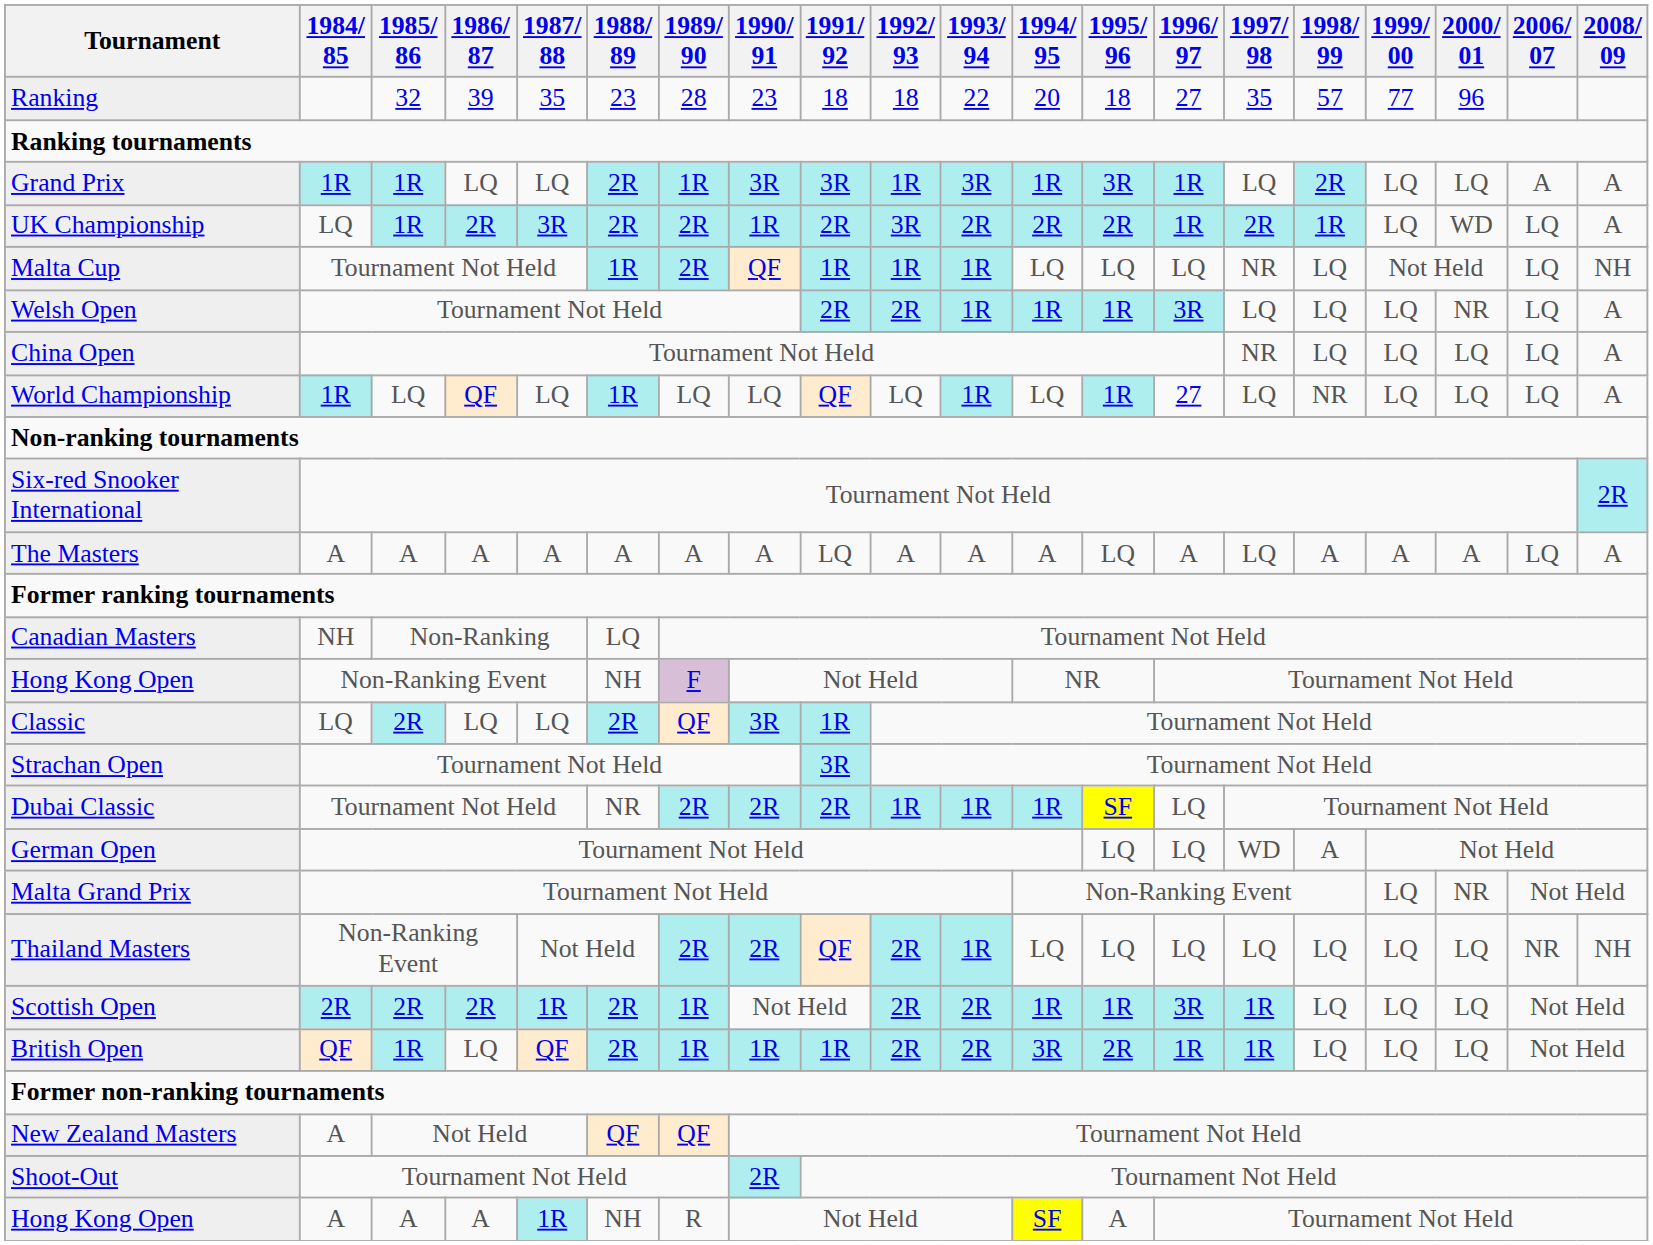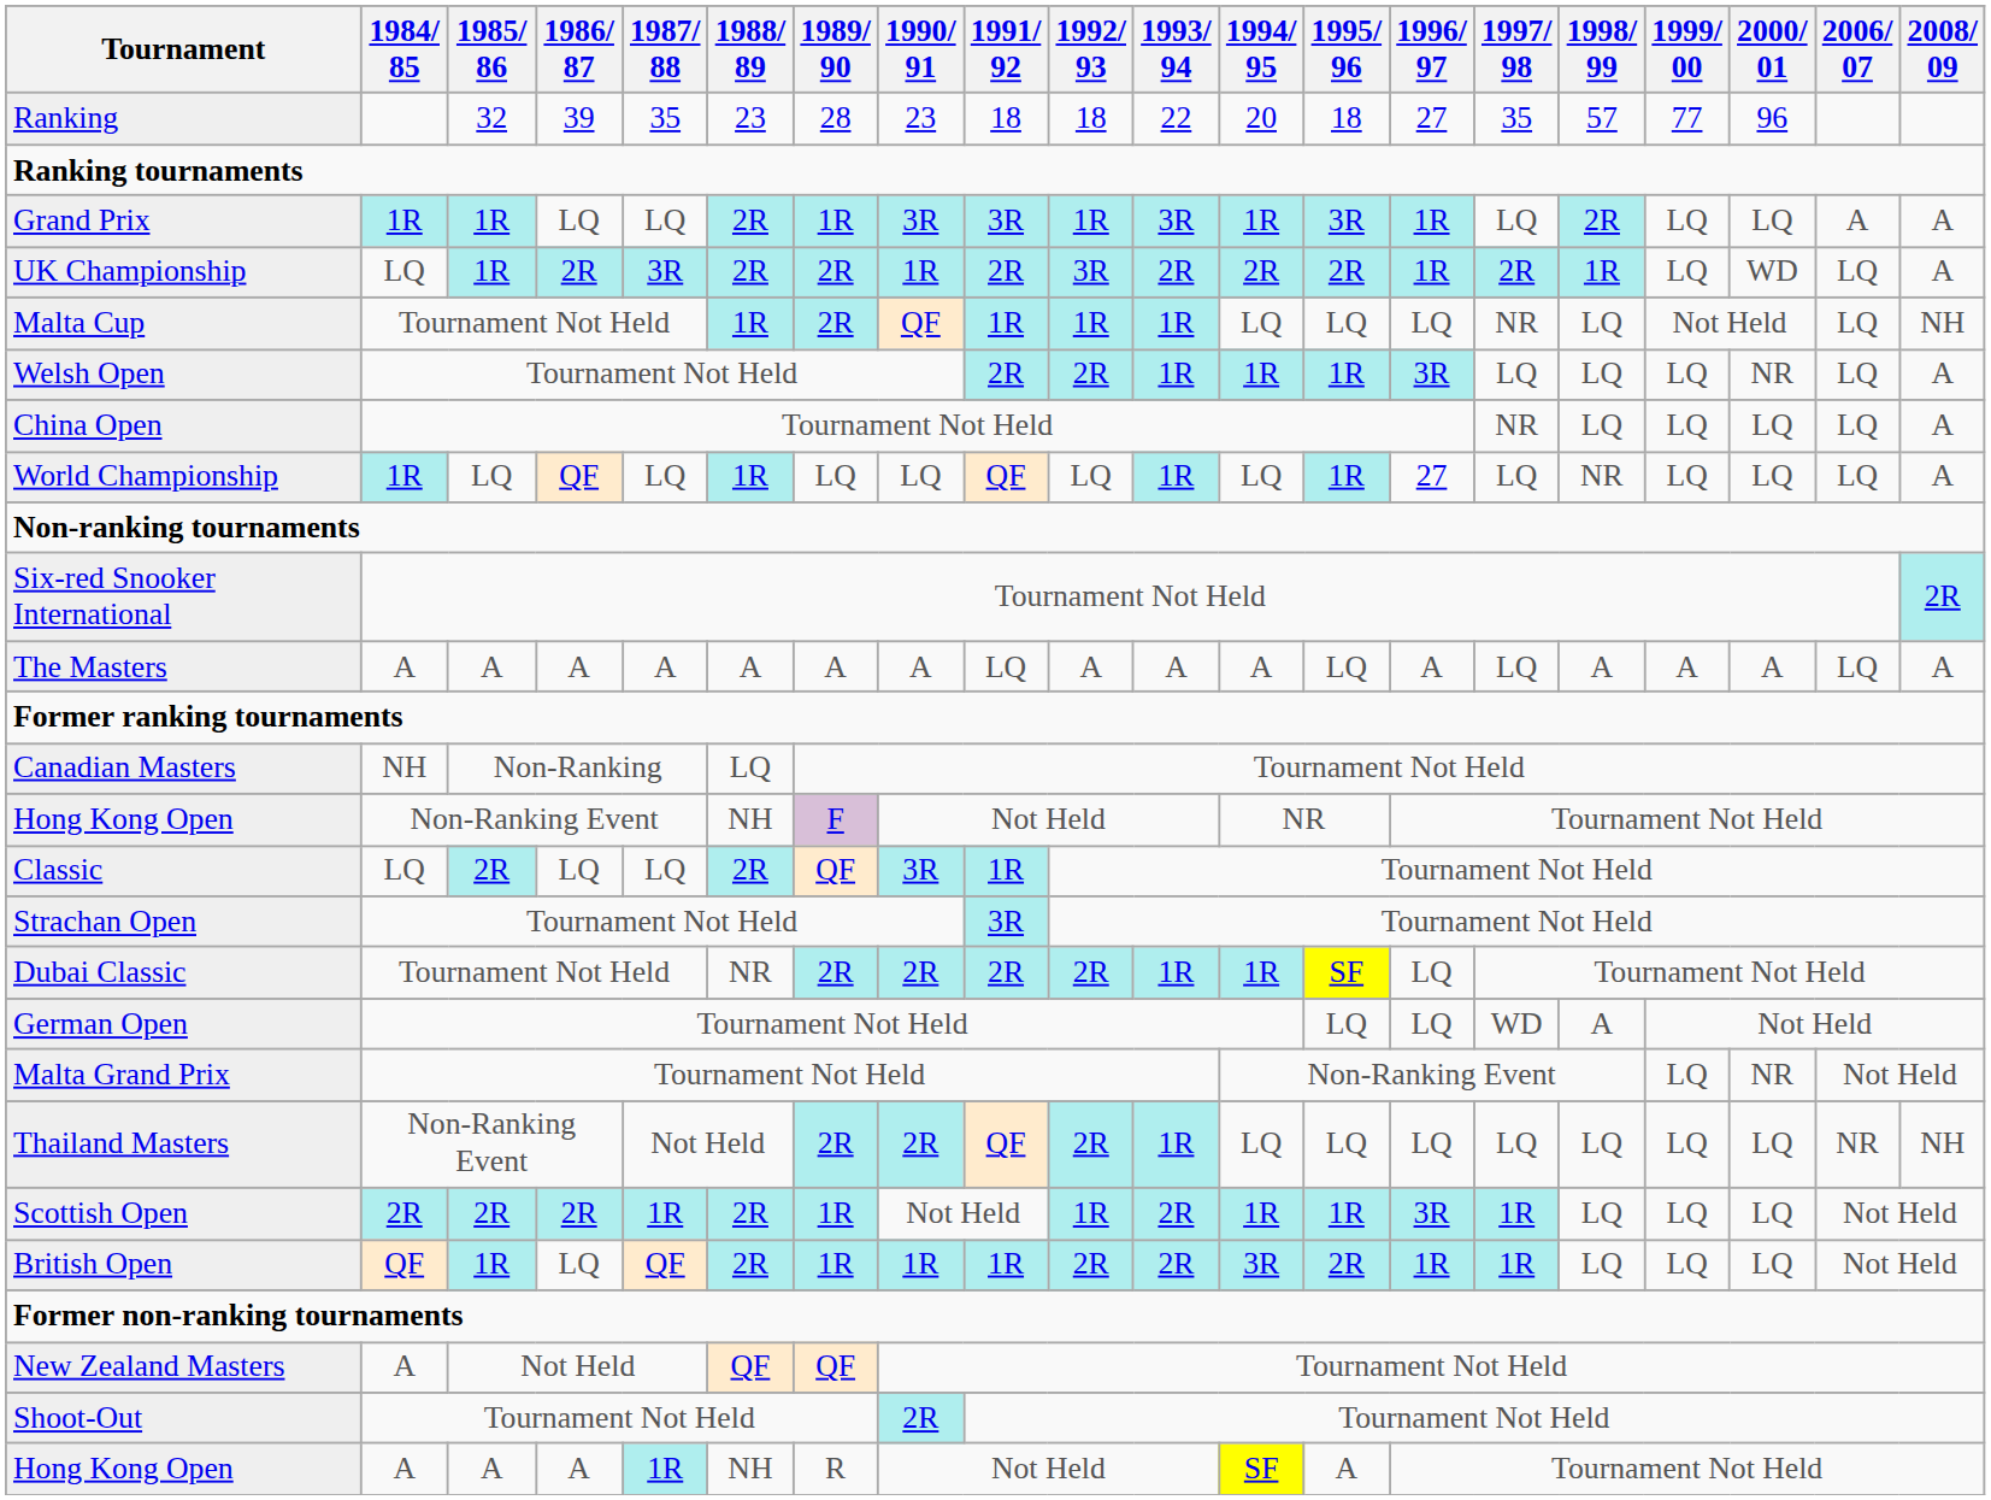Dubai Classic | 1992/ 93: 1R -> 2R
Scottish Open | 1992/ 93: 2R -> 1R
